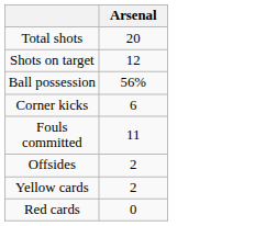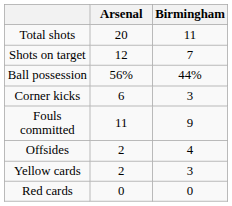+ column: Birmingham | 11 | 7 | 44% | 3 | 9 | 4 | 3 | 0
